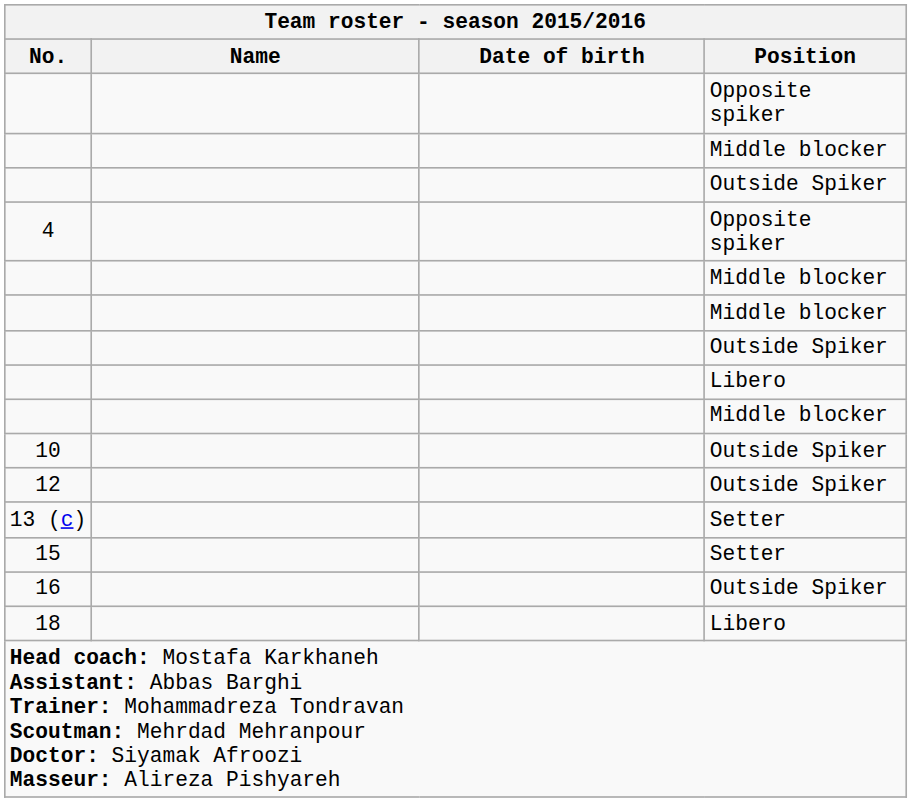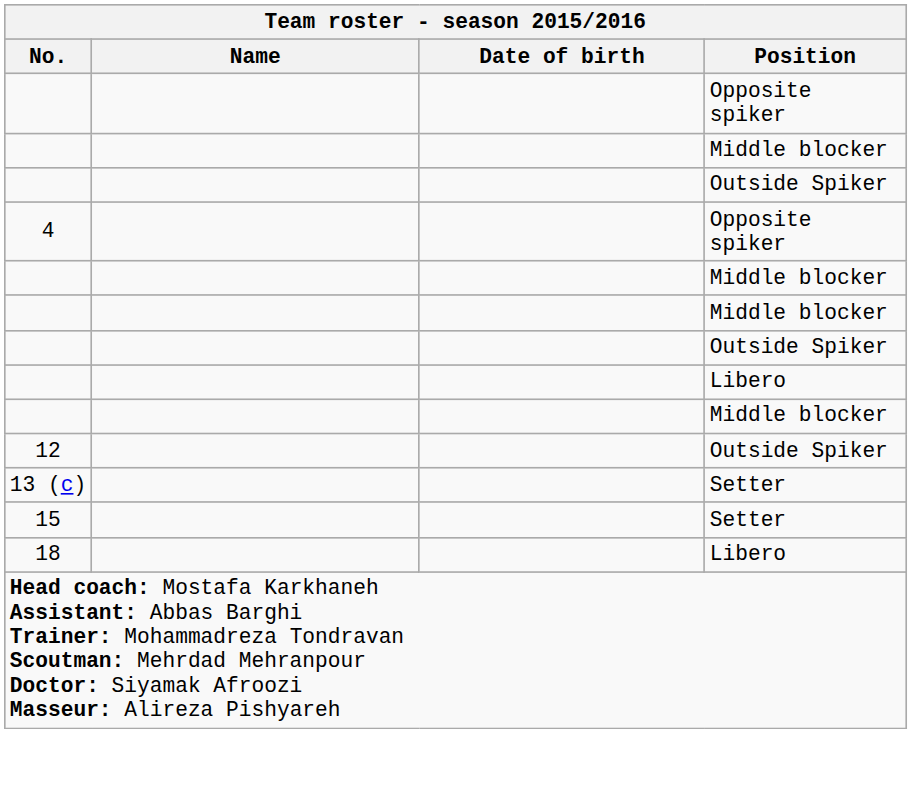- row: 10 | Outside Spiker
- row: 16 | Outside Spiker
